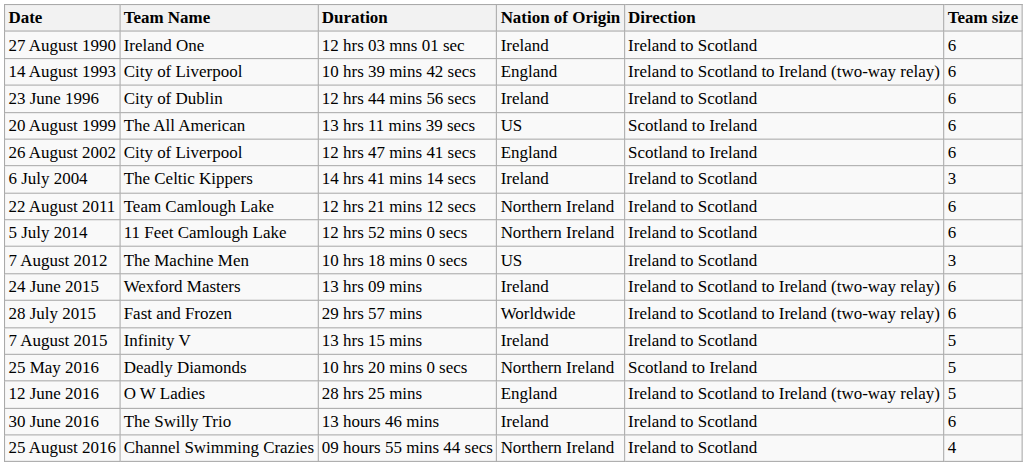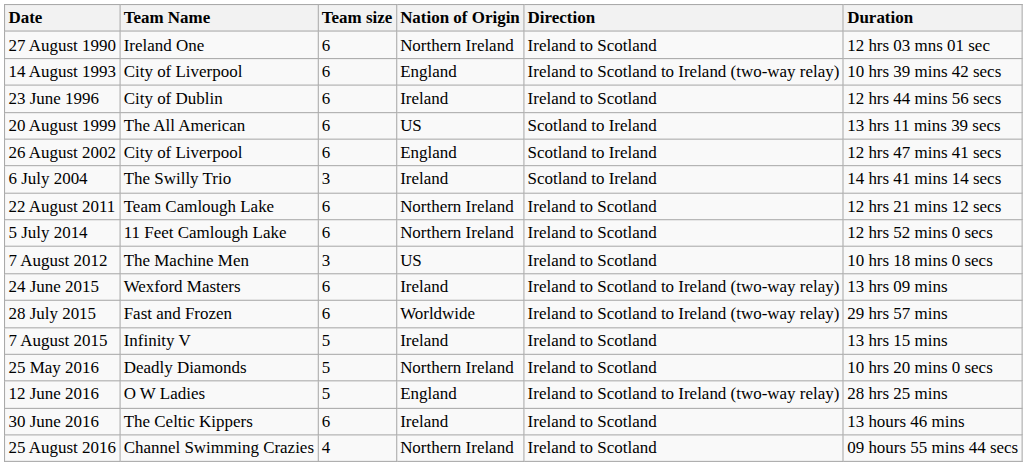columns swapped: Team size <-> Duration
27 August 1990 | Nation of Origin: Ireland -> Northern Ireland
6 July 2004 | Team Name: The Celtic Kippers -> The Swilly Trio
6 July 2004 | Direction: Ireland to Scotland -> Scotland to Ireland
25 May 2016 | Direction: Scotland to Ireland -> Ireland to Scotland
30 June 2016 | Team Name: The Swilly Trio -> The Celtic Kippers
